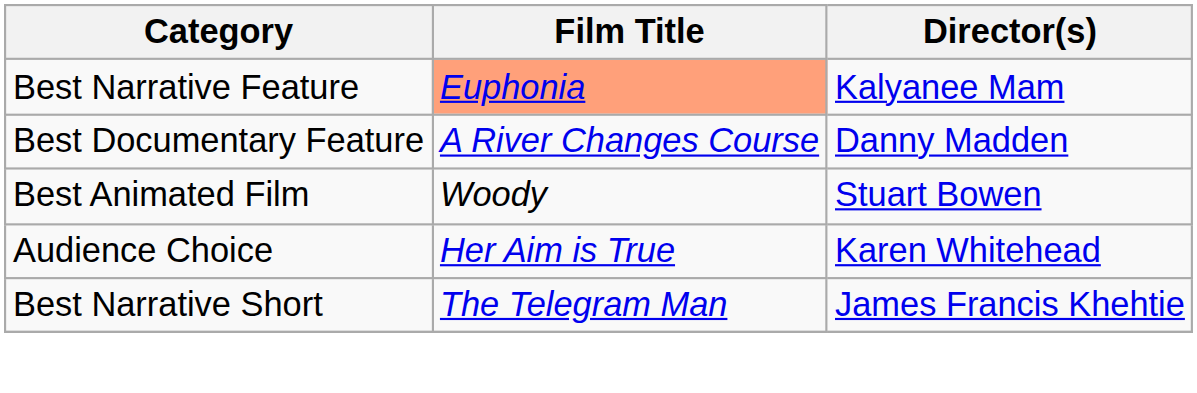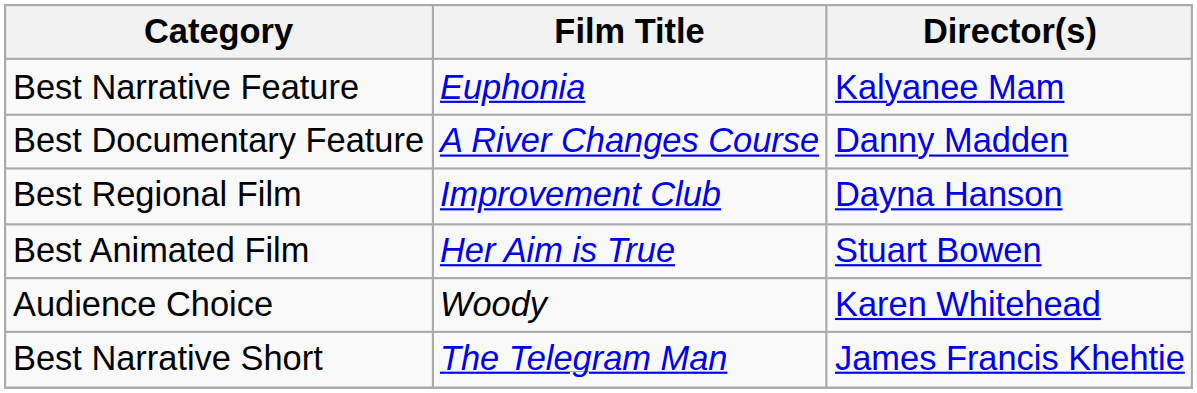Best Narrative Feature | Film Title: lightsalmon background -> no background
+ row: Best Regional Film | Improvement Club | Dayna Hanson
Best Animated Film | Film Title: Woody -> Her Aim is True
Audience Choice | Film Title: Her Aim is True -> Woody
